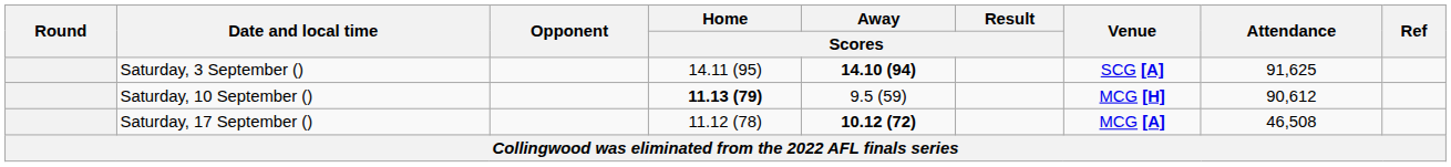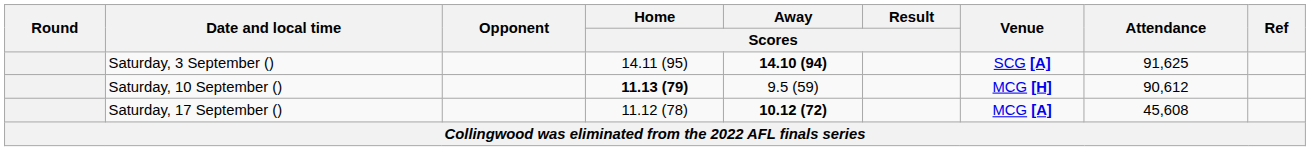Saturday, 17 September () | Attendance: 46,508 -> 45,608
